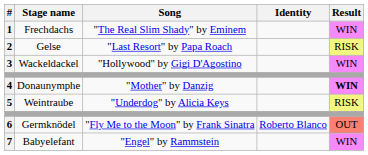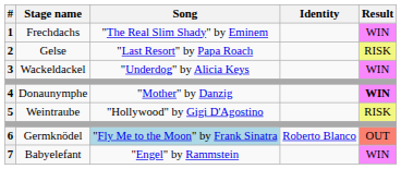3 | Song: "Hollywood" by Gigi D'Agostino -> "Underdog" by Alicia Keys
5 | Song: "Underdog" by Alicia Keys -> "Hollywood" by Gigi D'Agostino
6 | Song: no background -> lightblue background
